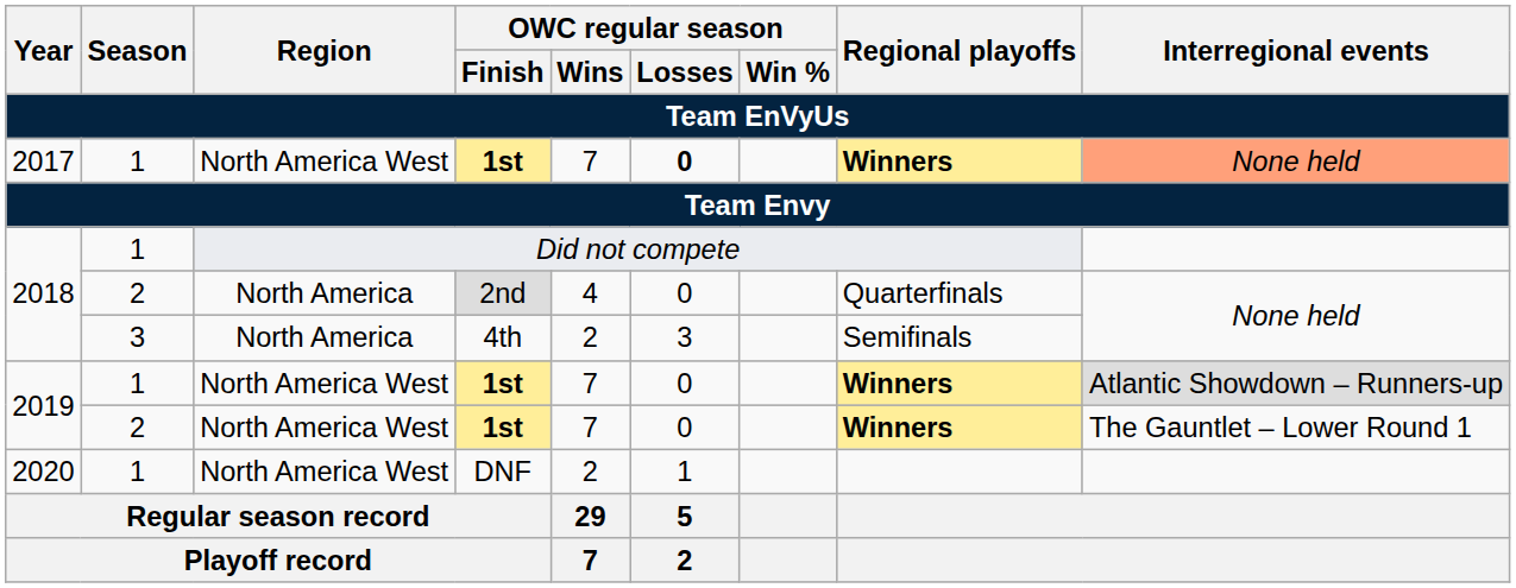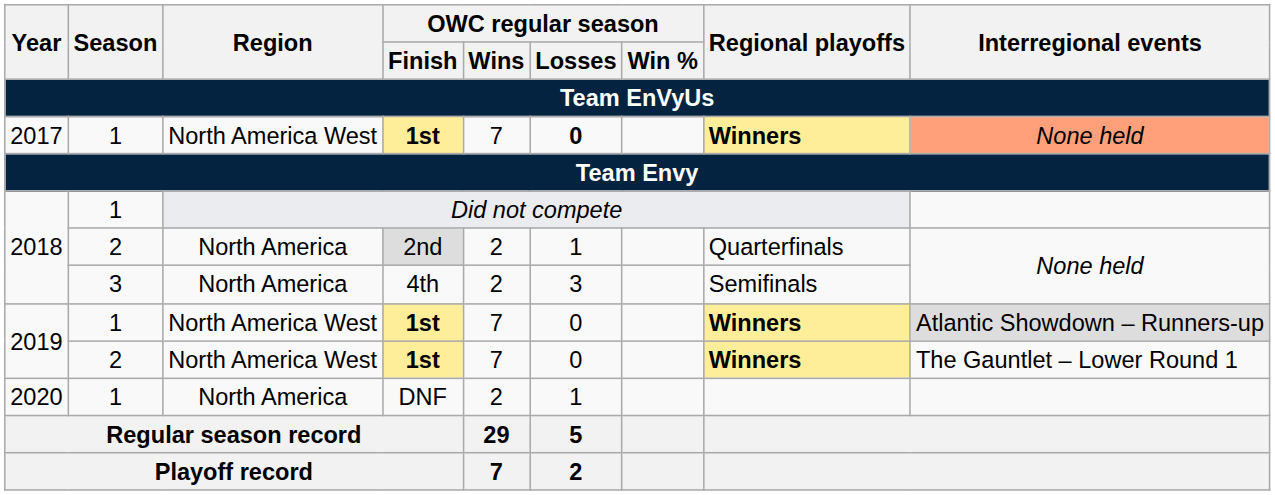2nd | OWC regular season / Wins / Team EnVyUs: 4 -> 2
2nd | OWC regular season / Losses / Team EnVyUs: 0 -> 1
DNF | Region / Team EnVyUs: North America West -> North America
